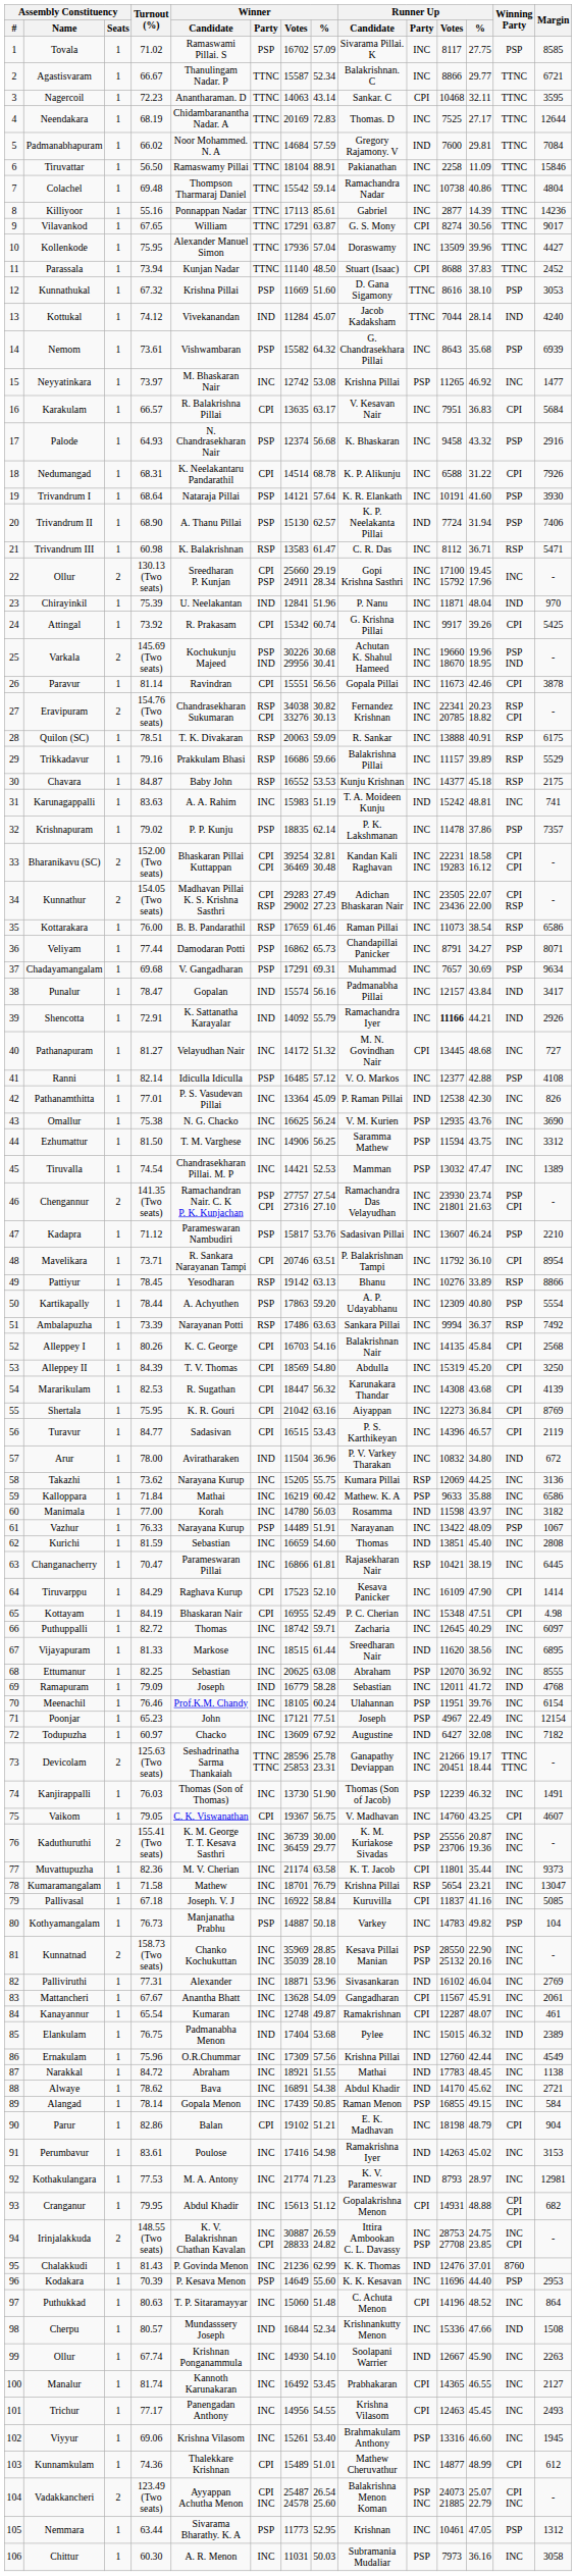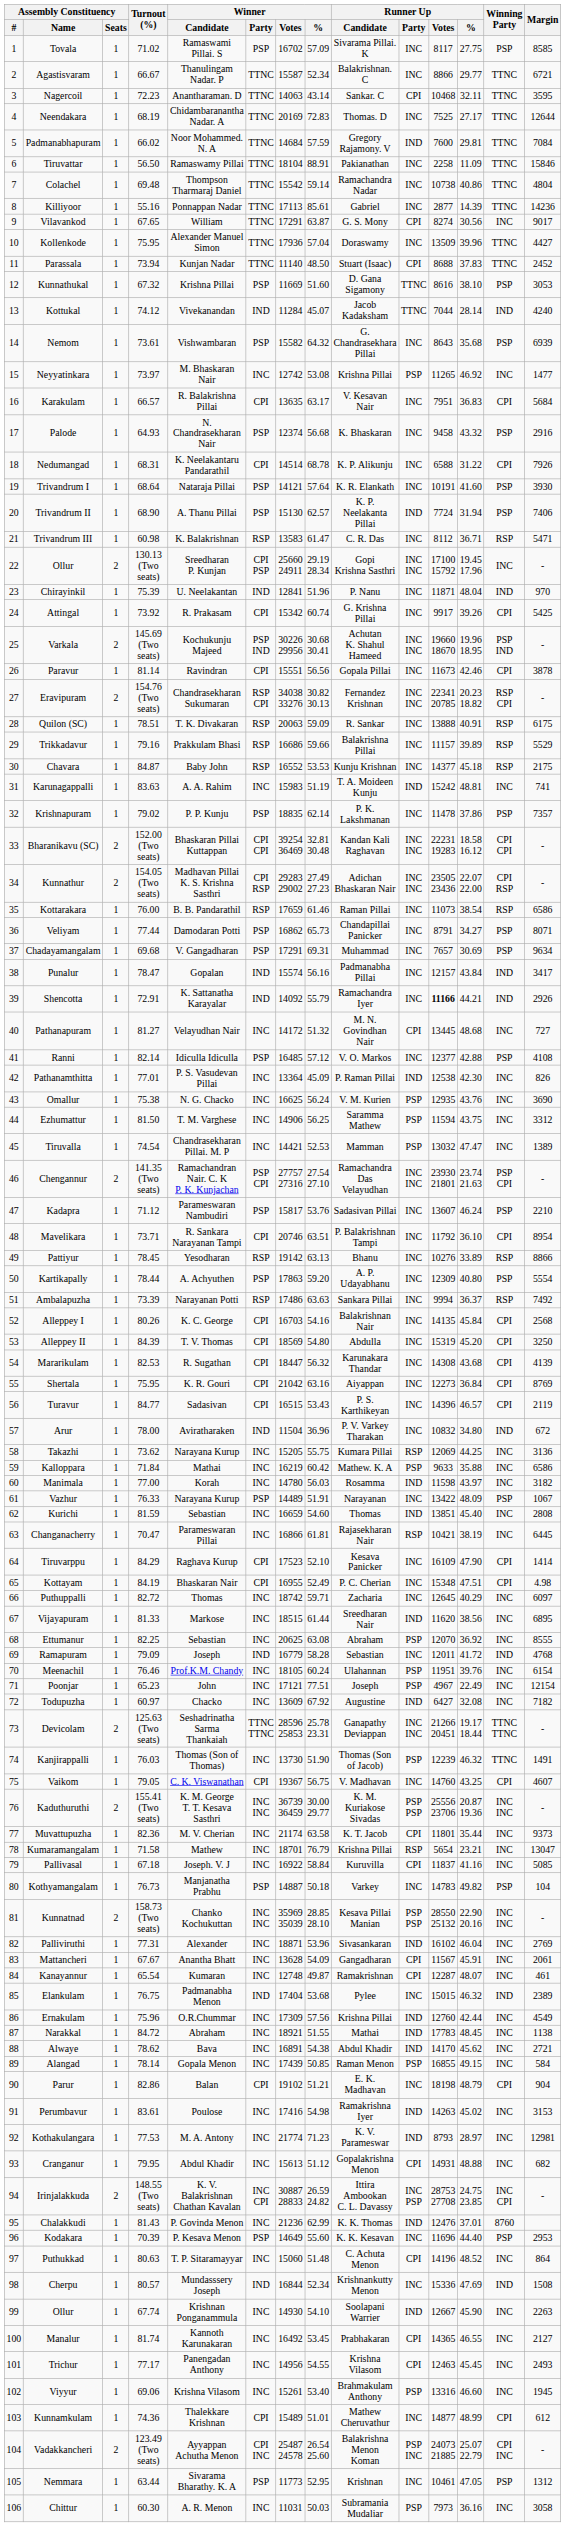Vilavankod | Winning Party: TTNC -> INC
Kanjirappalli | Winning Party: INC -> TTNC
Cranganur | Winning Party: CPI CPI -> INC
Cherpu | Runner Up / %: 47.66 -> 47.69
